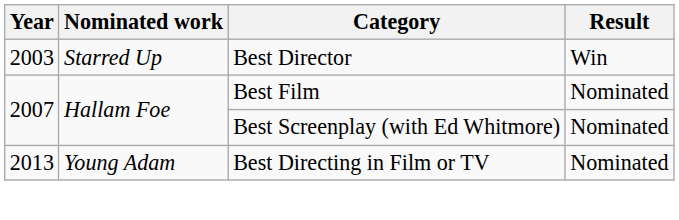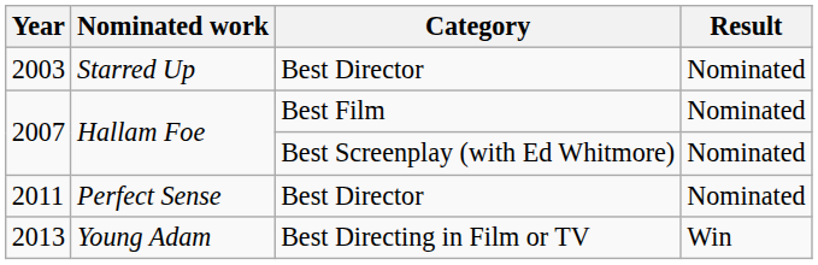2003 | Result: Win -> Nominated
+ row: 2011 | Perfect Sense | Best Director | Nominated
2013 | Result: Nominated -> Win
